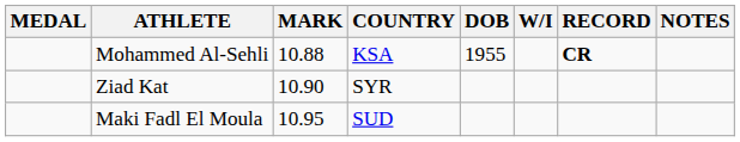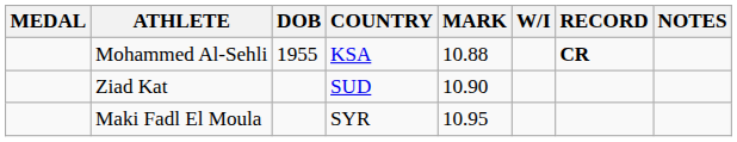columns swapped: DOB <-> MARK
Ziad Kat | COUNTRY: SYR -> SUD
Maki Fadl El Moula | COUNTRY: SUD -> SYR
